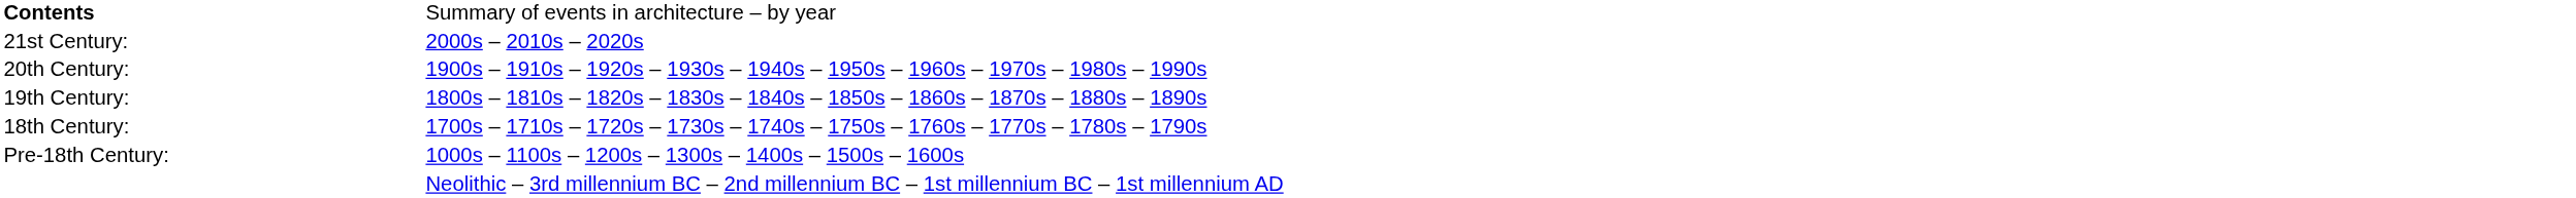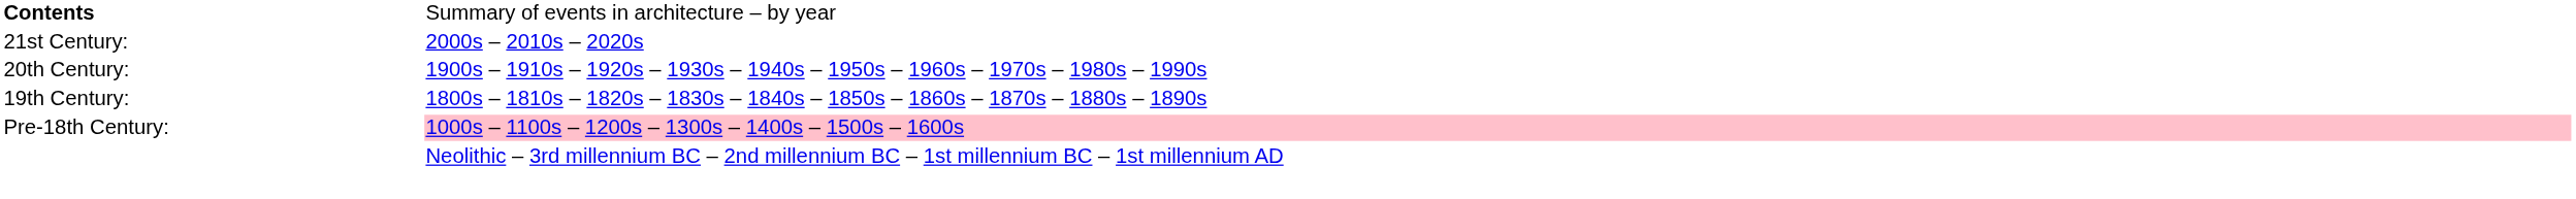- row: 18th Century: | 1700s – 1710s – 1720s – 1730s – 1740s – 1750s – 1760s – 1770s – 1780s – 1790s
Pre-18th Century: | column 2: no background -> pink background
